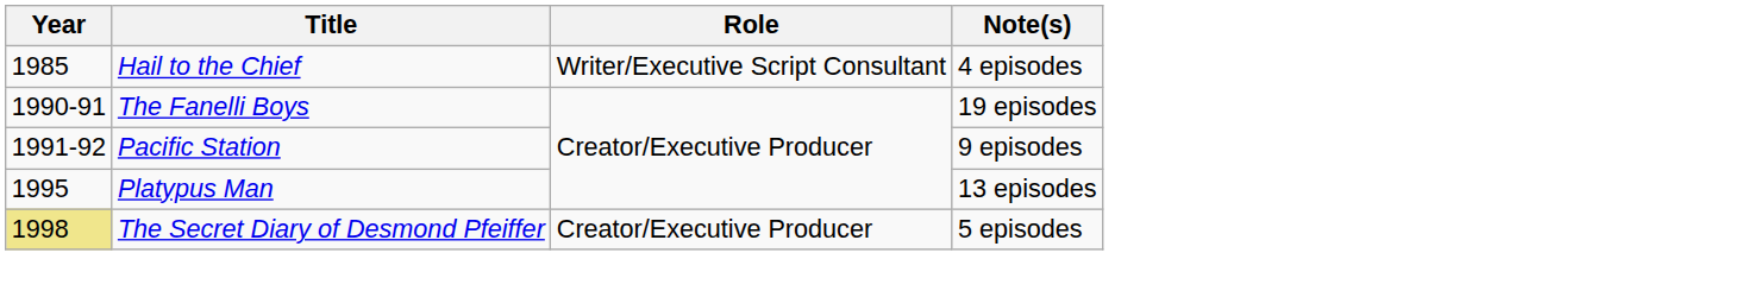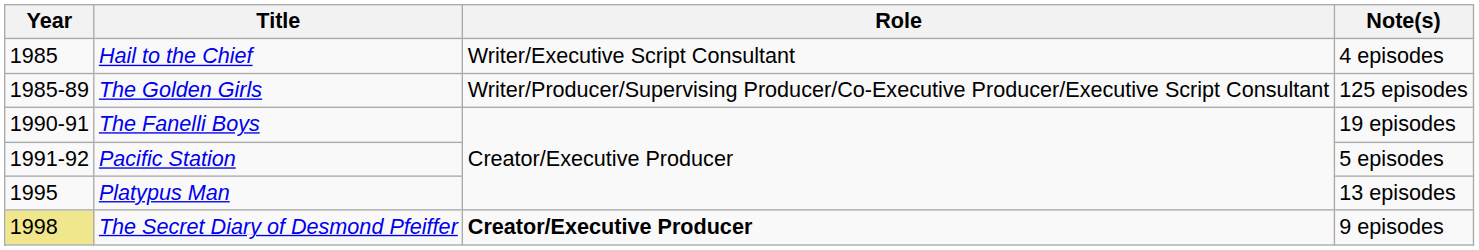+ row: 1985-89 | The Golden Girls | Writer/Producer/Supervising Producer/Co-Executive Producer/Executive Script Consultant | 125 episodes
Pacific Station | Note(s): 9 episodes -> 5 episodes
The Secret Diary of Desmond Pfeiffer | Role: normal -> bold
The Secret Diary of Desmond Pfeiffer | Note(s): 5 episodes -> 9 episodes
